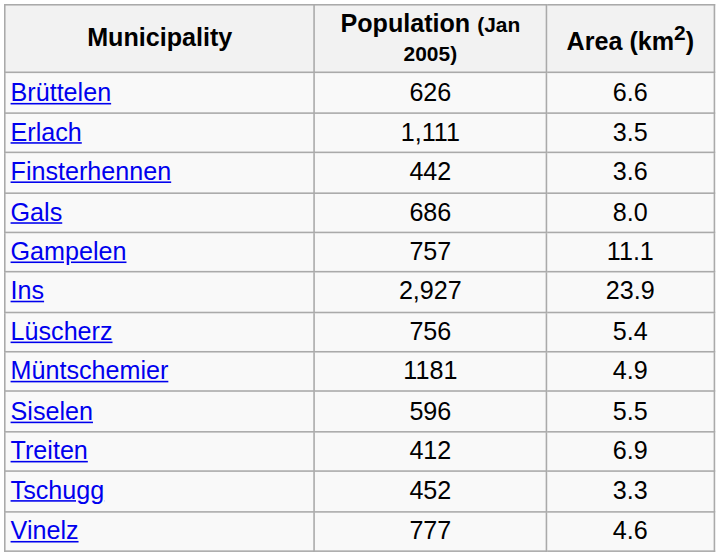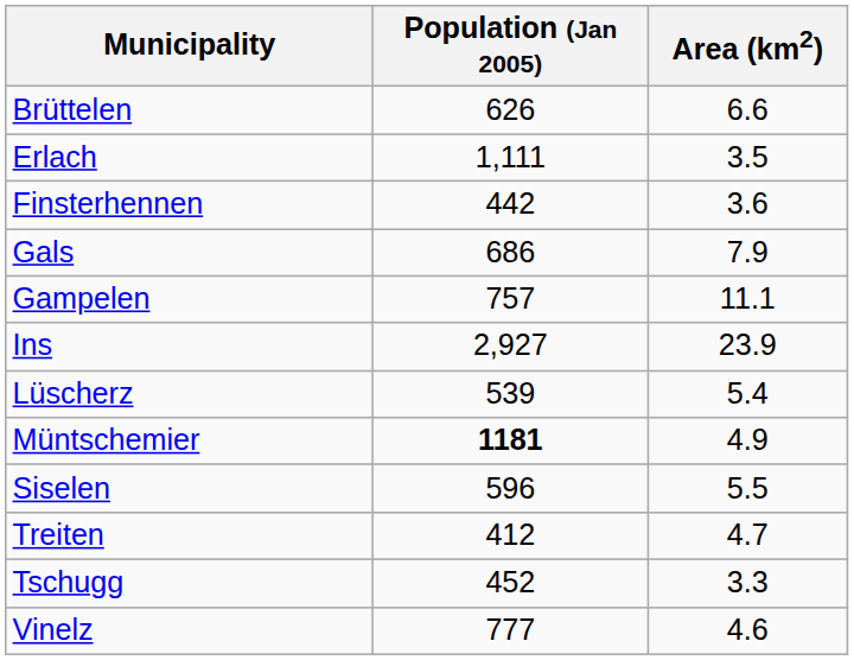Gals | Area (km2): 8.0 -> 7.9
Lüscherz | Population (Jan 2005): 756 -> 539
Müntschemier | Population (Jan 2005): normal -> bold
Treiten | Area (km2): 6.9 -> 4.7
